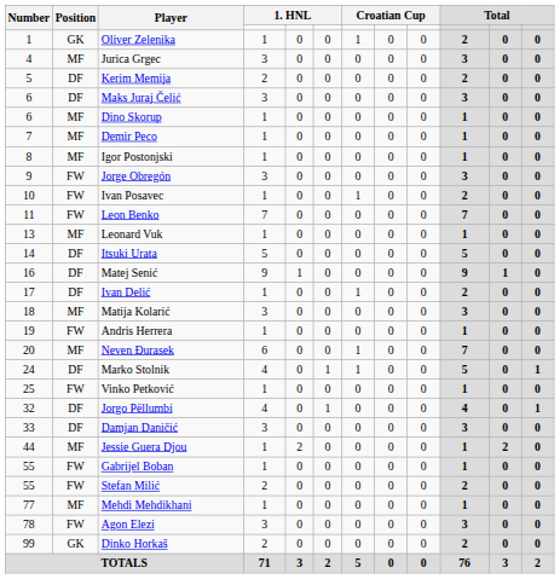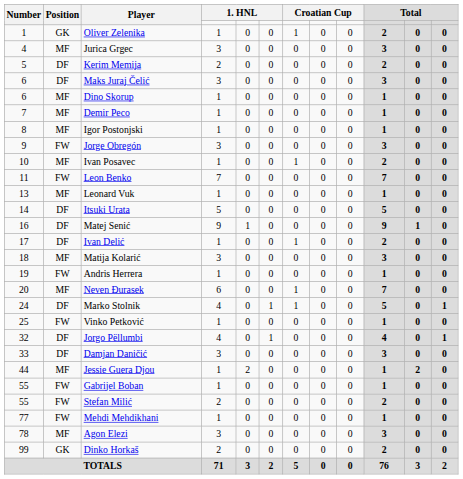Ivan Posavec | Position: FW -> MF
Mehdi Mehdikhani | Position: MF -> FW
Agon Elezi | Position: FW -> MF
